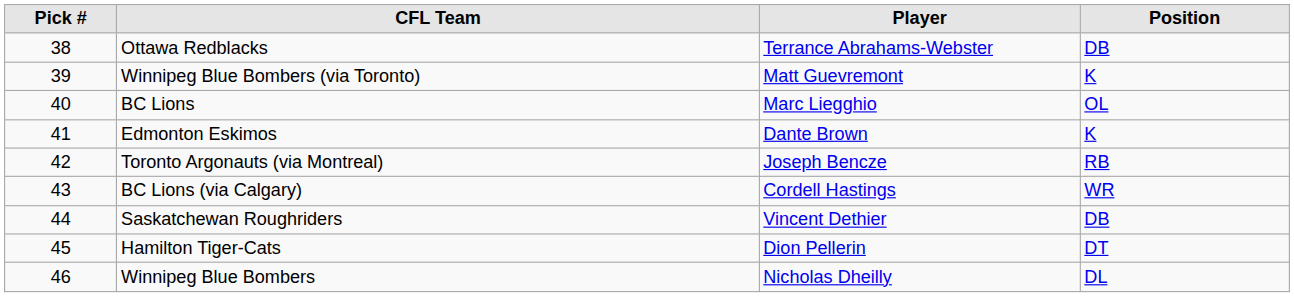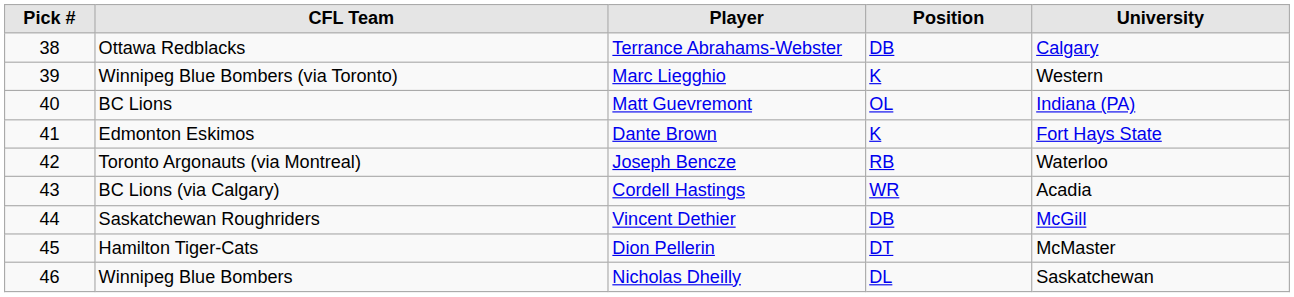+ column: University | Calgary | Western | Indiana (PA) | Fort Hays State | Waterloo | Acadia | McGill | McMaster | Saskatchewan
Winnipeg Blue Bombers (via Toronto) | Player: Matt Guevremont -> Marc Liegghio
BC Lions | Player: Marc Liegghio -> Matt Guevremont
